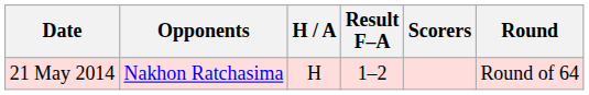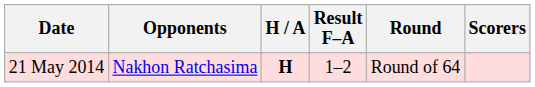columns swapped: Scorers <-> Round
21 May 2014 | H / A: normal -> bold
